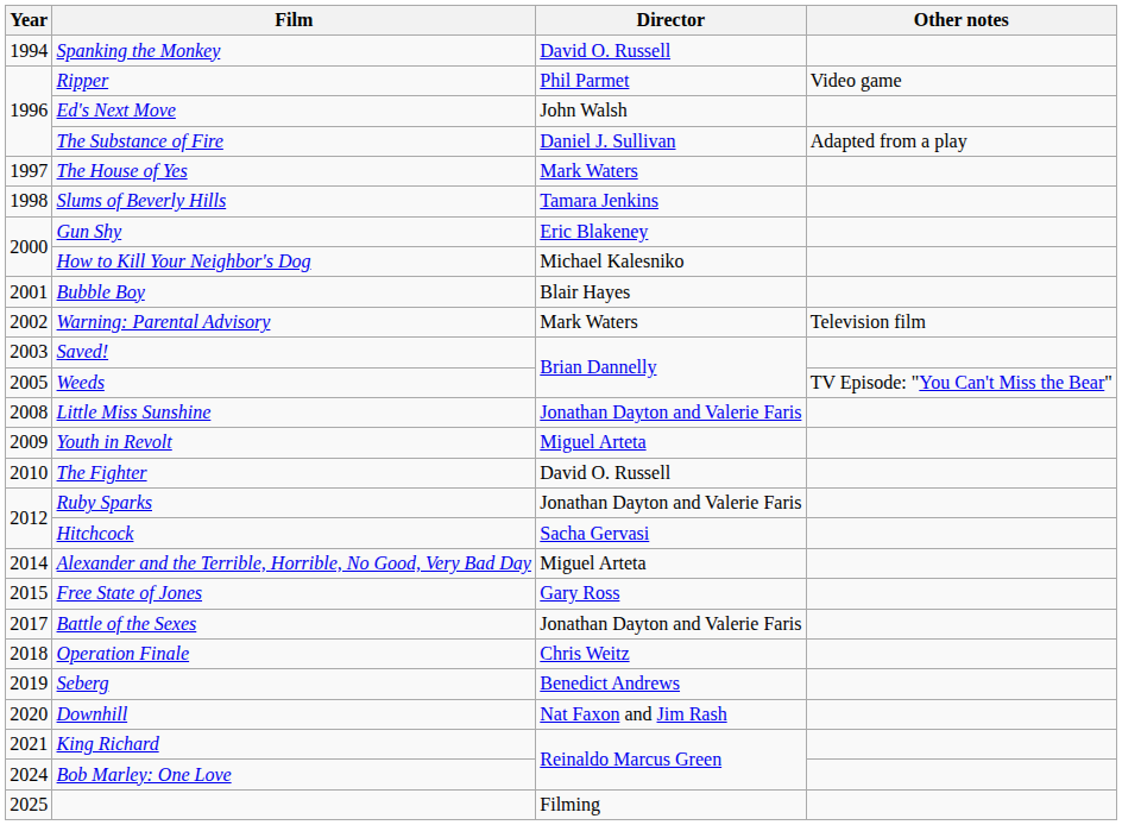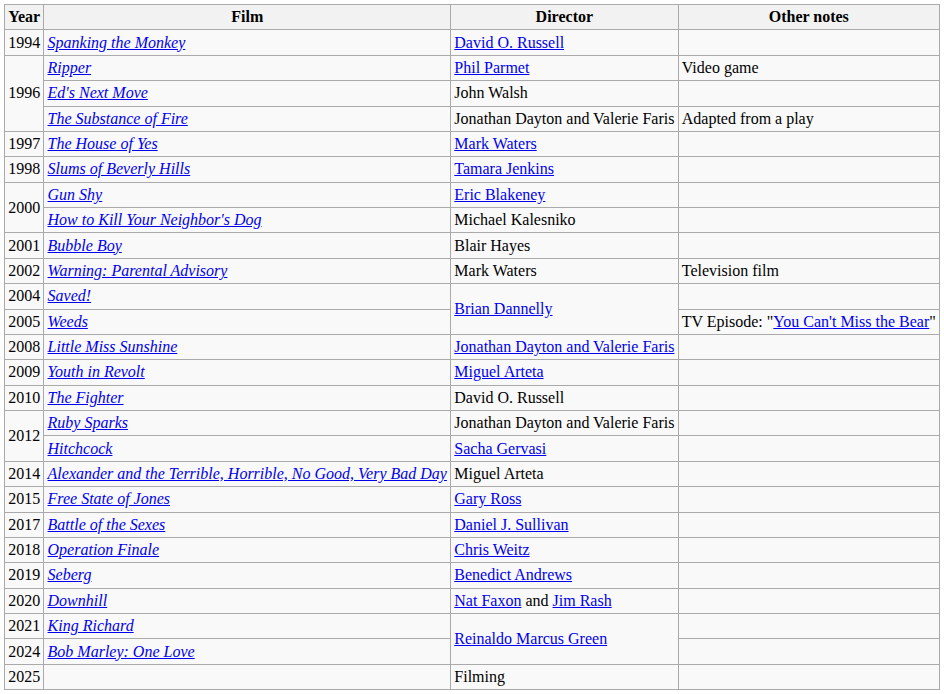The Substance of Fire | Director: Daniel J. Sullivan -> Jonathan Dayton and Valerie Faris
Saved! | Year: 2003 -> 2004
Battle of the Sexes | Director: Jonathan Dayton and Valerie Faris -> Daniel J. Sullivan
